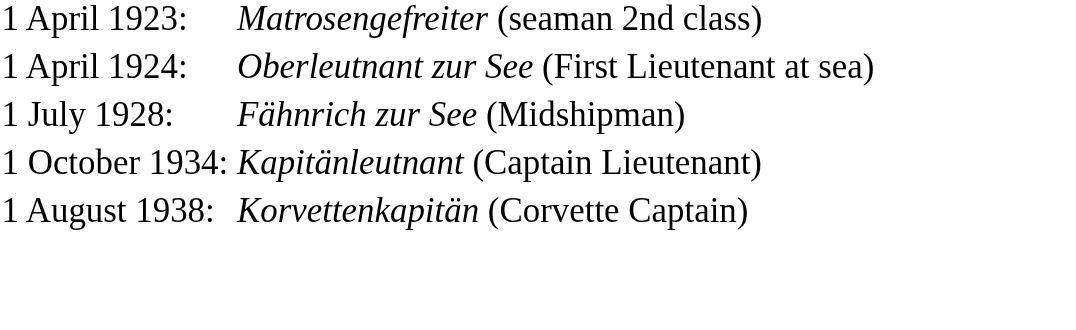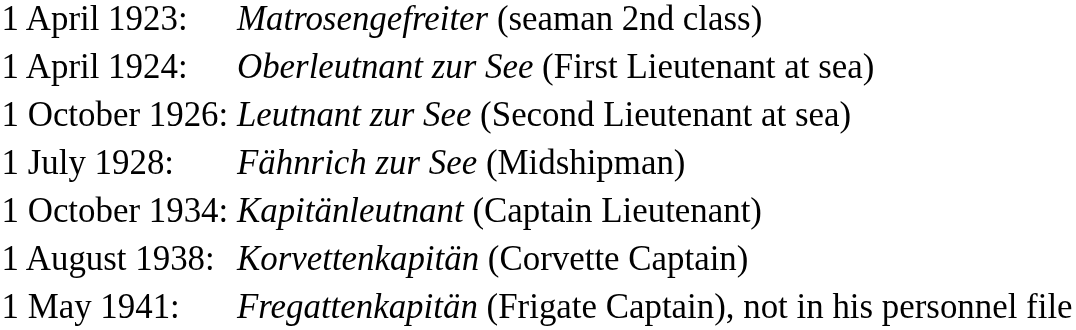+ row: 1 October 1926: | Leutnant zur See (Second Lieutenant at sea)
+ row: 1 May 1941: | Fregattenkapitän (Frigate Captain), not in his personnel file
